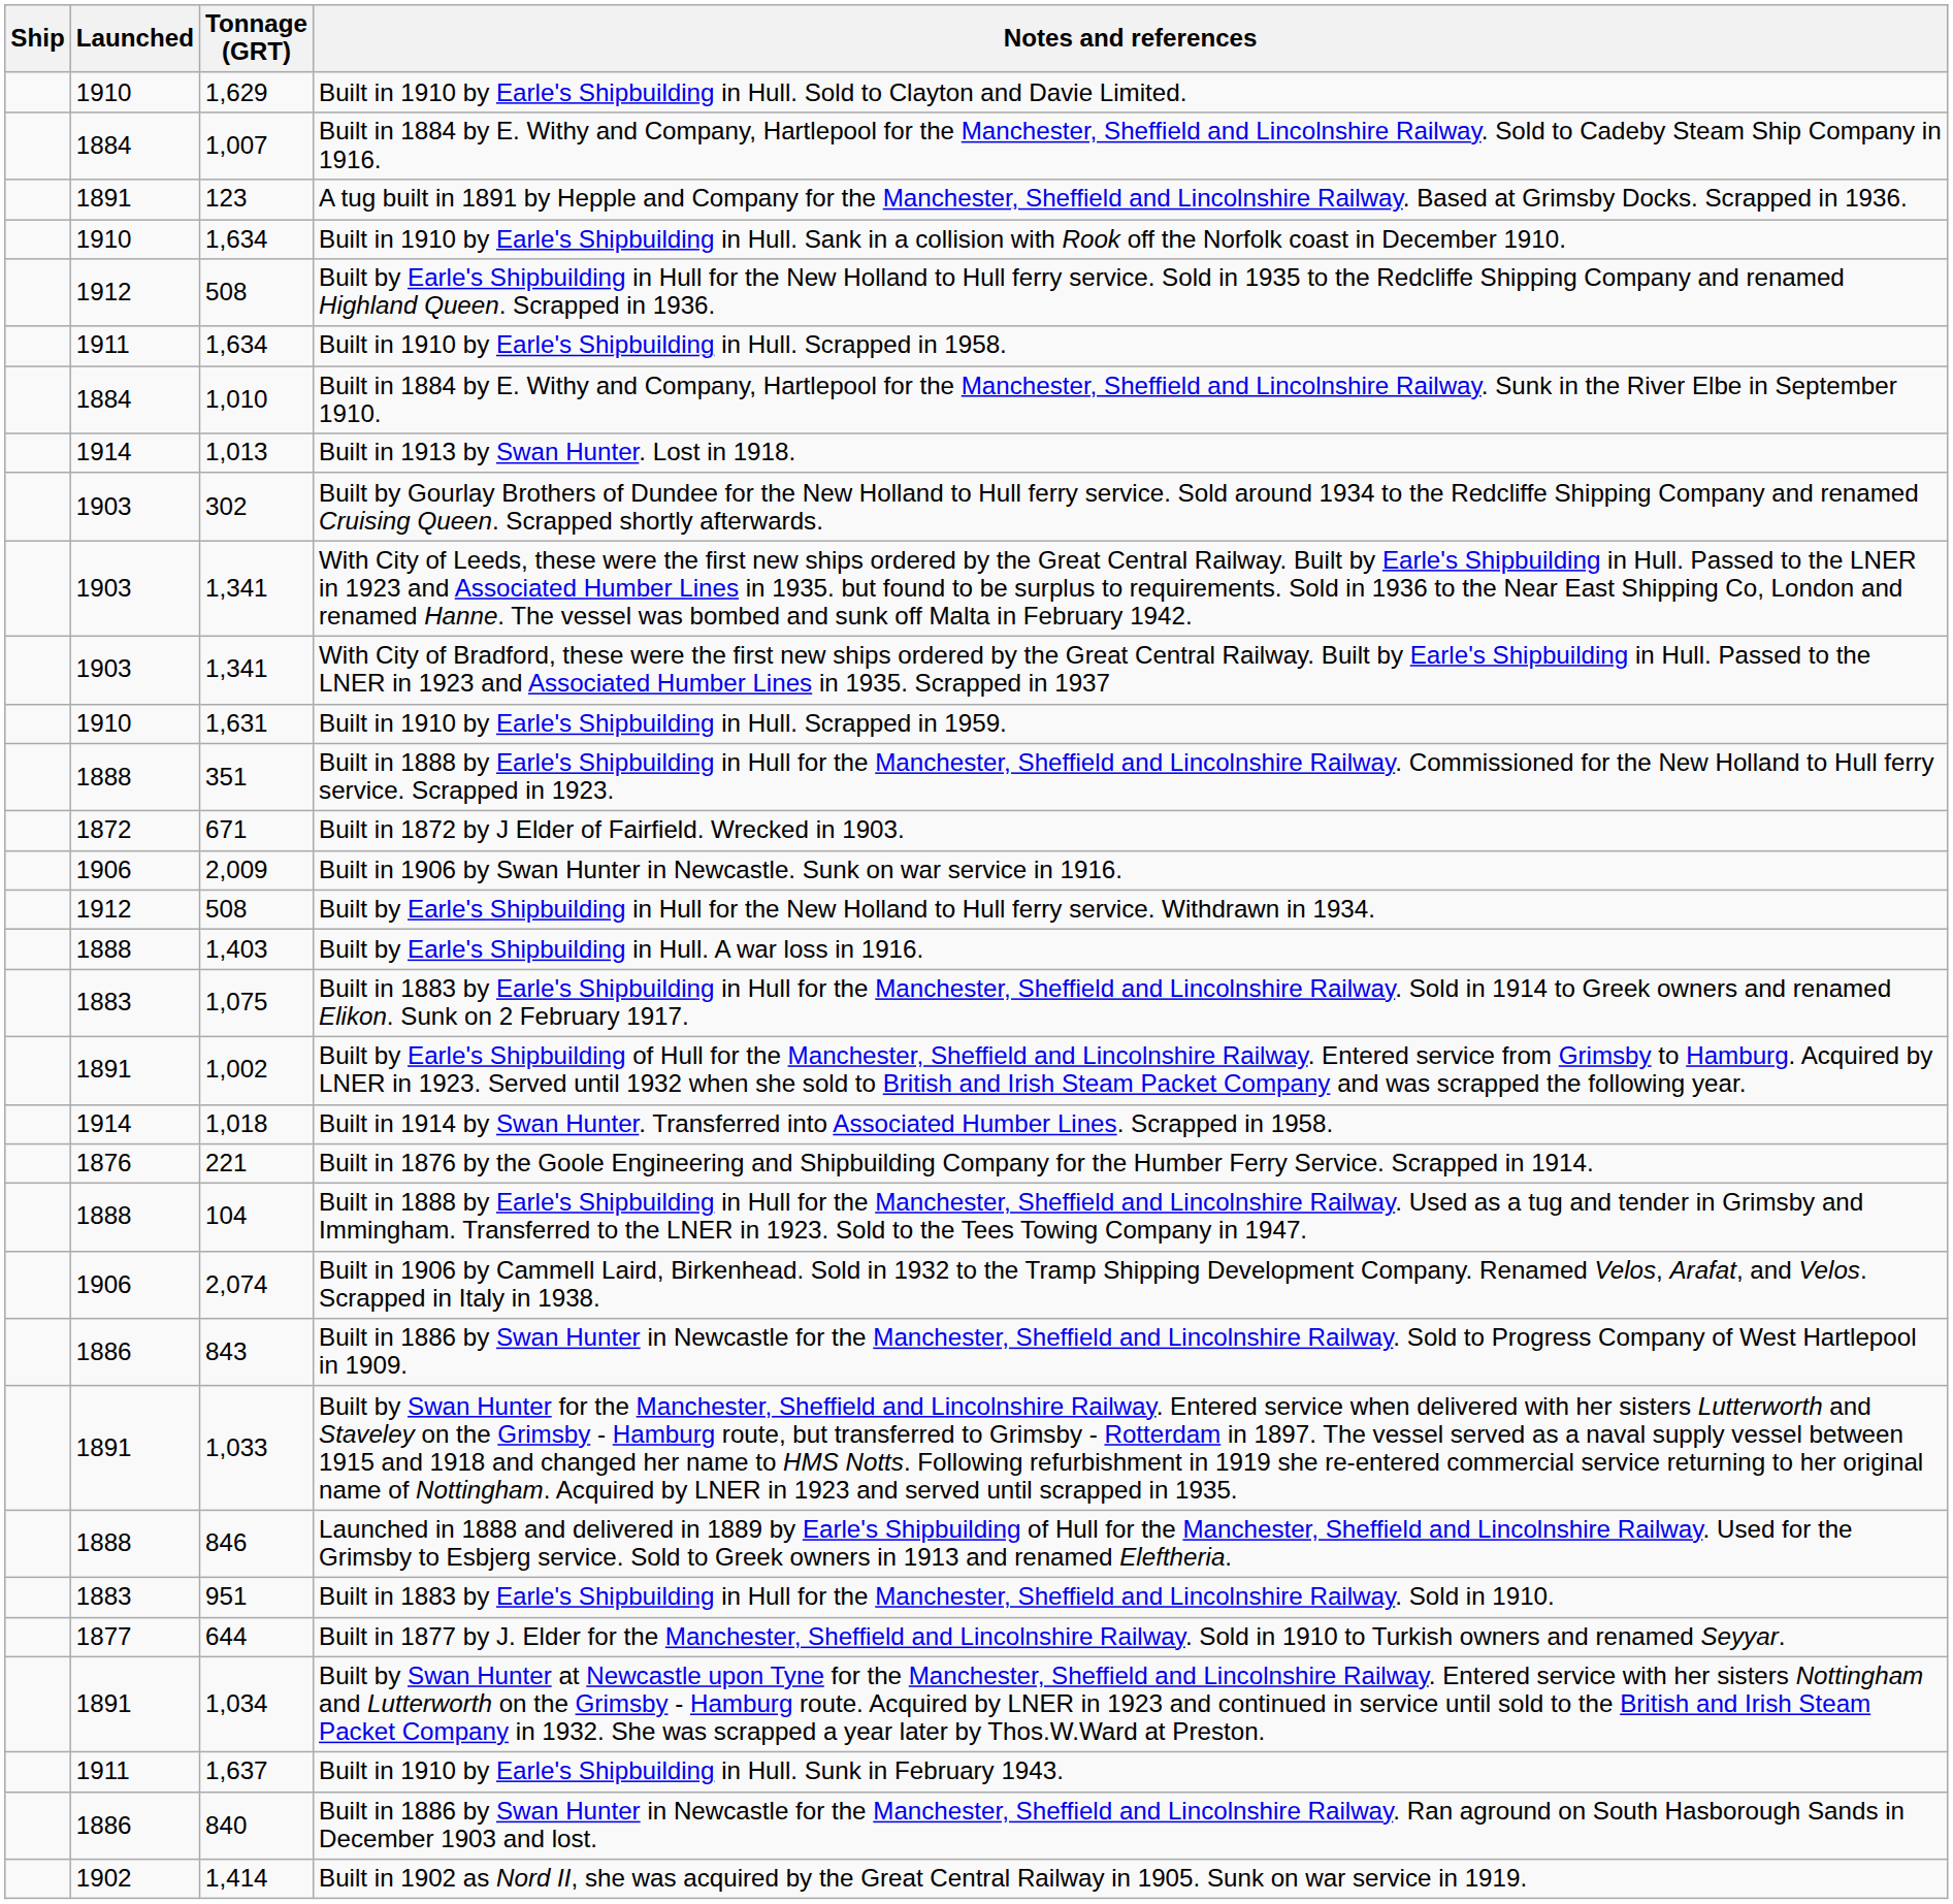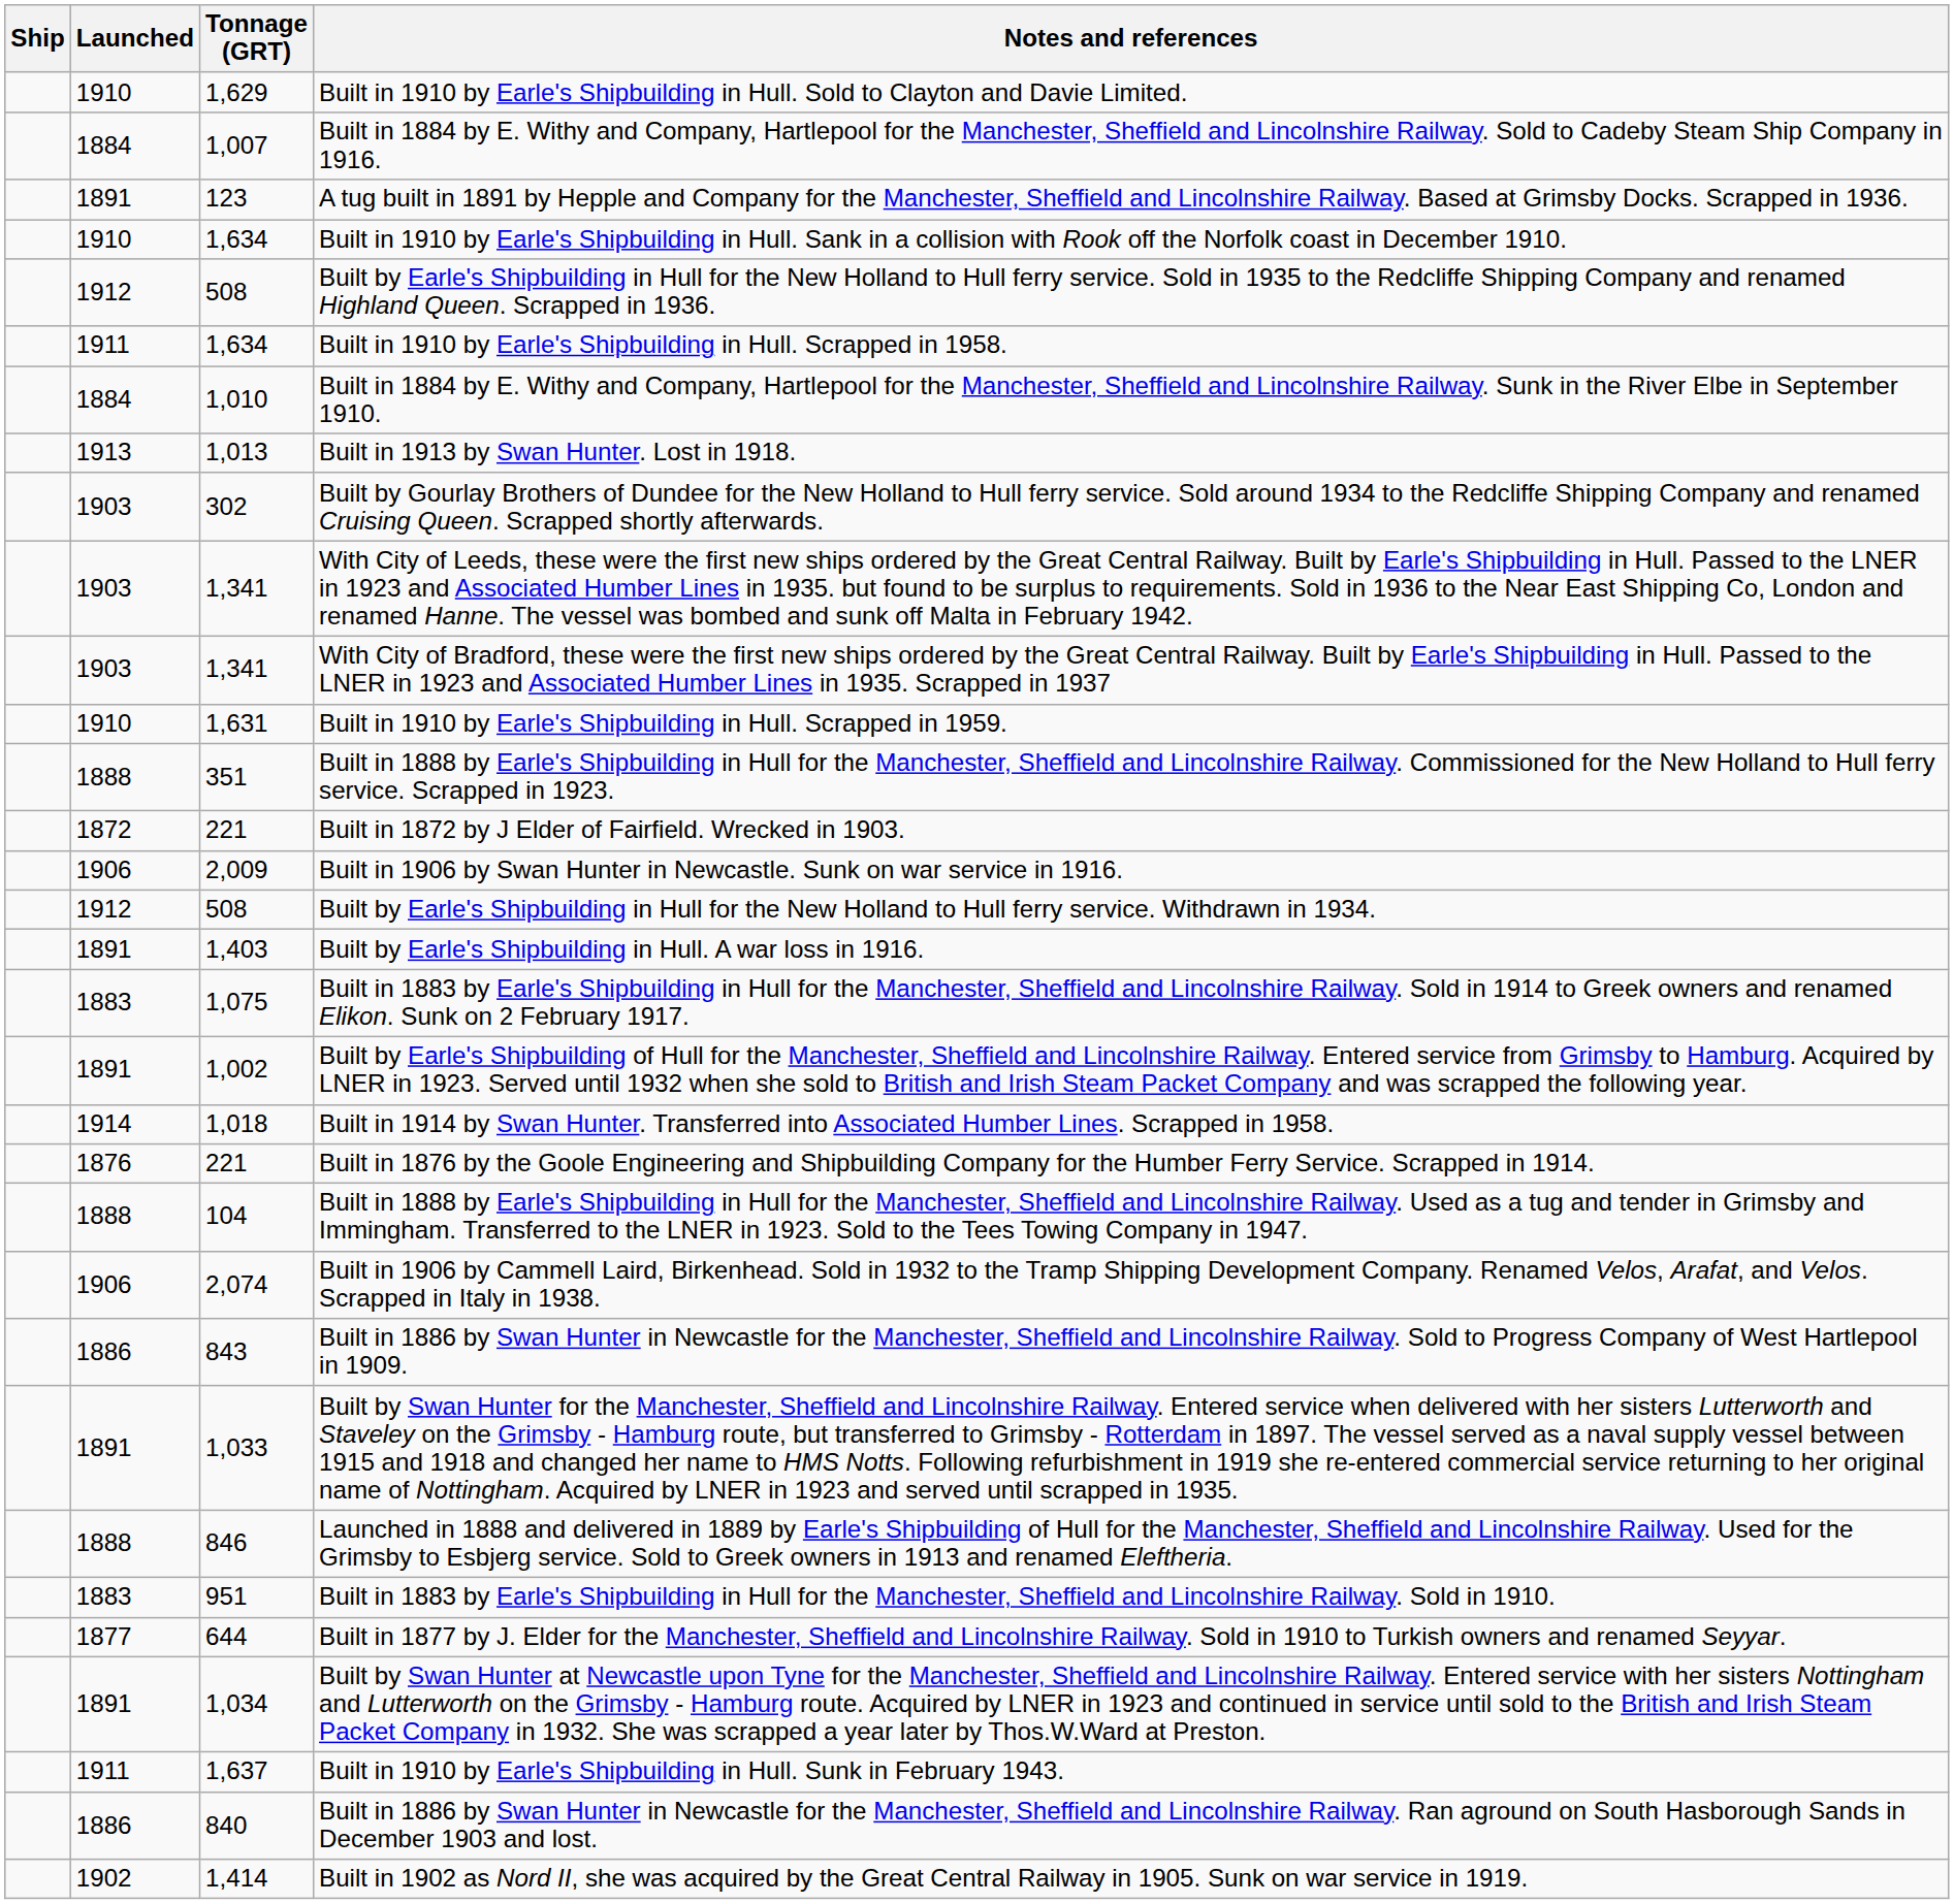Built in 1913 by Swan Hunter. Lost in 1918. | Launched: 1914 -> 1913
Built in 1872 by J Elder of Fairfield. Wrecked in 1903. | Tonnage (GRT): 671 -> 221
Built by Earle's Shipbuilding in Hull. A war loss in 1916. | Launched: 1888 -> 1891
